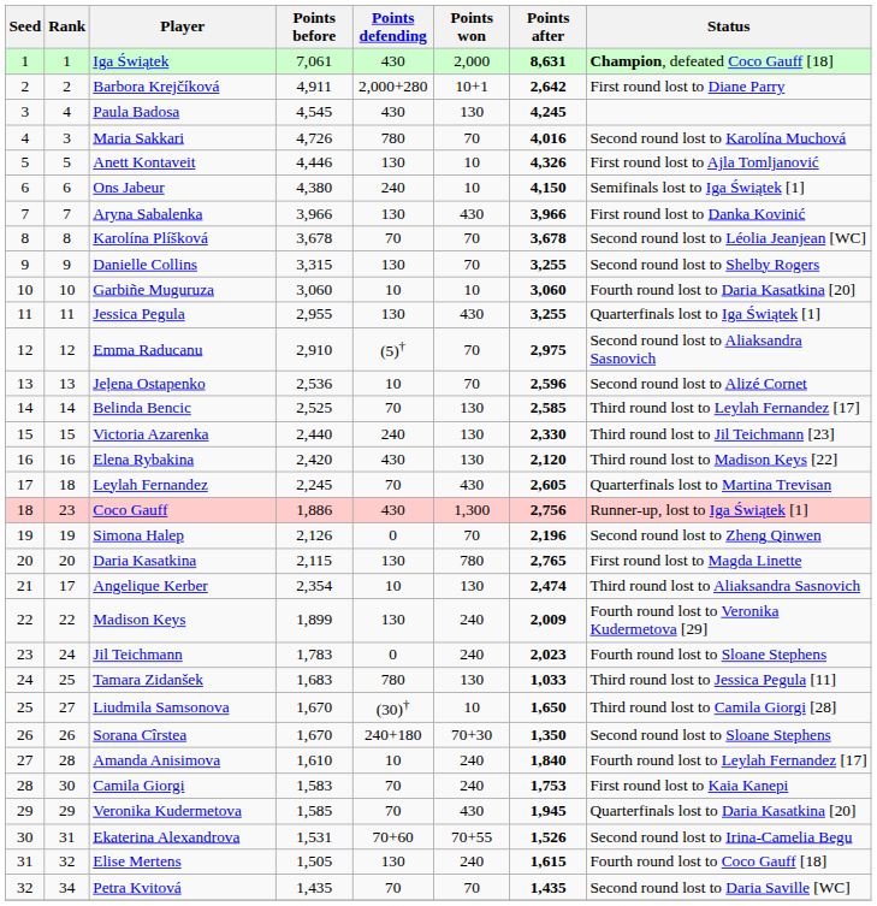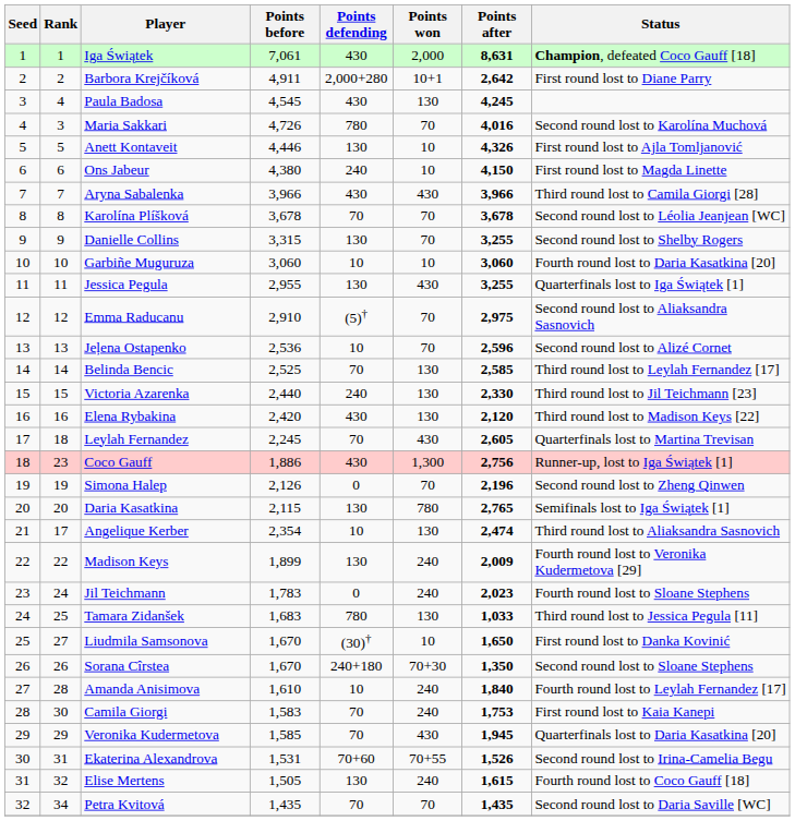Ons Jabeur | Status: Semifinals lost to Iga Świątek [1] -> First round lost to Magda Linette
Aryna Sabalenka | Points defending: 130 -> 430
Aryna Sabalenka | Status: First round lost to Danka Kovinić -> Third round lost to Camila Giorgi [28]
Daria Kasatkina | Status: First round lost to Magda Linette -> Semifinals lost to Iga Świątek [1]
Liudmila Samsonova | Status: Third round lost to Camila Giorgi [28] -> First round lost to Danka Kovinić
